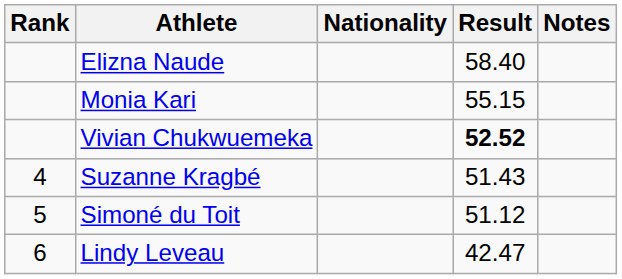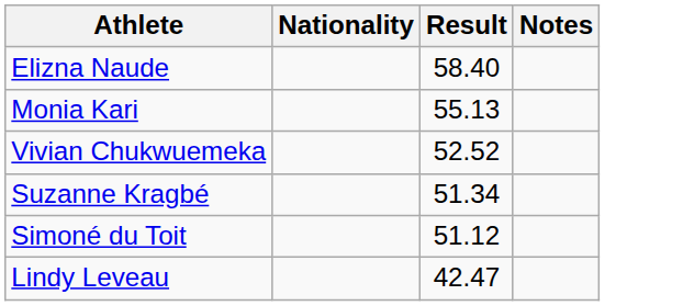- column: Rank | 4 | 5 | 6
Monia Kari | Result: 55.15 -> 55.13
Vivian Chukwuemeka | Result: bold -> normal
Suzanne Kragbé | Result: 51.43 -> 51.34
